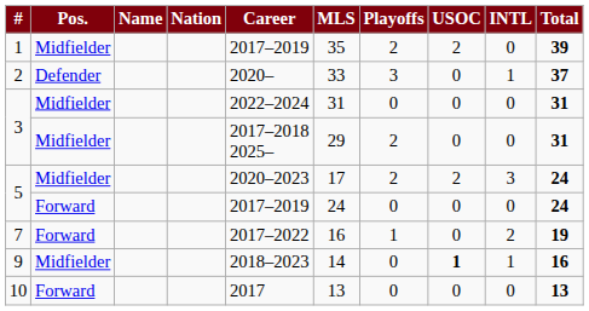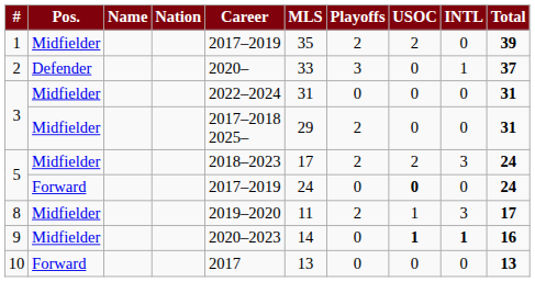5 / Midfielder | Career: 2020–2023 -> 2018–2023
5 / Forward | USOC: normal -> bold
- row: 7 | Forward | 2017–2022 | 16 | 1 | 0 | 2 | 19
+ row: 8 | Midfielder | 2019–2020 | 11 | 2 | 1 | 3 | 17
9 | Career: 2018–2023 -> 2020–2023
9 | INTL: normal -> bold
